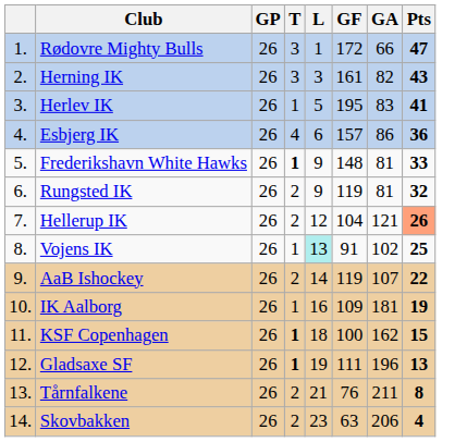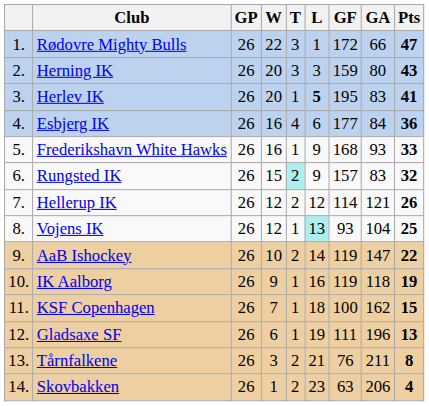+ column: W | 22 | 20 | 20 | 16 | 16 | 15 | 12 | 12 | 10 | 9 | 7 | 6 | 3 | 1
Herning IK | GF: 161 -> 159
Herning IK | GA: 82 -> 80
Herlev IK | L: normal -> bold
Esbjerg IK | GF: 157 -> 177
Esbjerg IK | GA: 86 -> 84
Frederikshavn White Hawks | T: bold -> normal
Frederikshavn White Hawks | GF: 148 -> 168
Frederikshavn White Hawks | GA: 81 -> 93
Rungsted IK | T: no background -> paleturquoise background
Rungsted IK | GF: 119 -> 157
Rungsted IK | GA: 81 -> 83
Hellerup IK | GF: 104 -> 114
Hellerup IK | Pts: lightsalmon background -> no background
Vojens IK | GF: 91 -> 93
Vojens IK | GA: 102 -> 104
AaB Ishockey | GA: 107 -> 147
IK Aalborg | GF: 109 -> 119
IK Aalborg | GA: 181 -> 118
KSF Copenhagen | T: bold -> normal
Gladsaxe SF | T: bold -> normal
